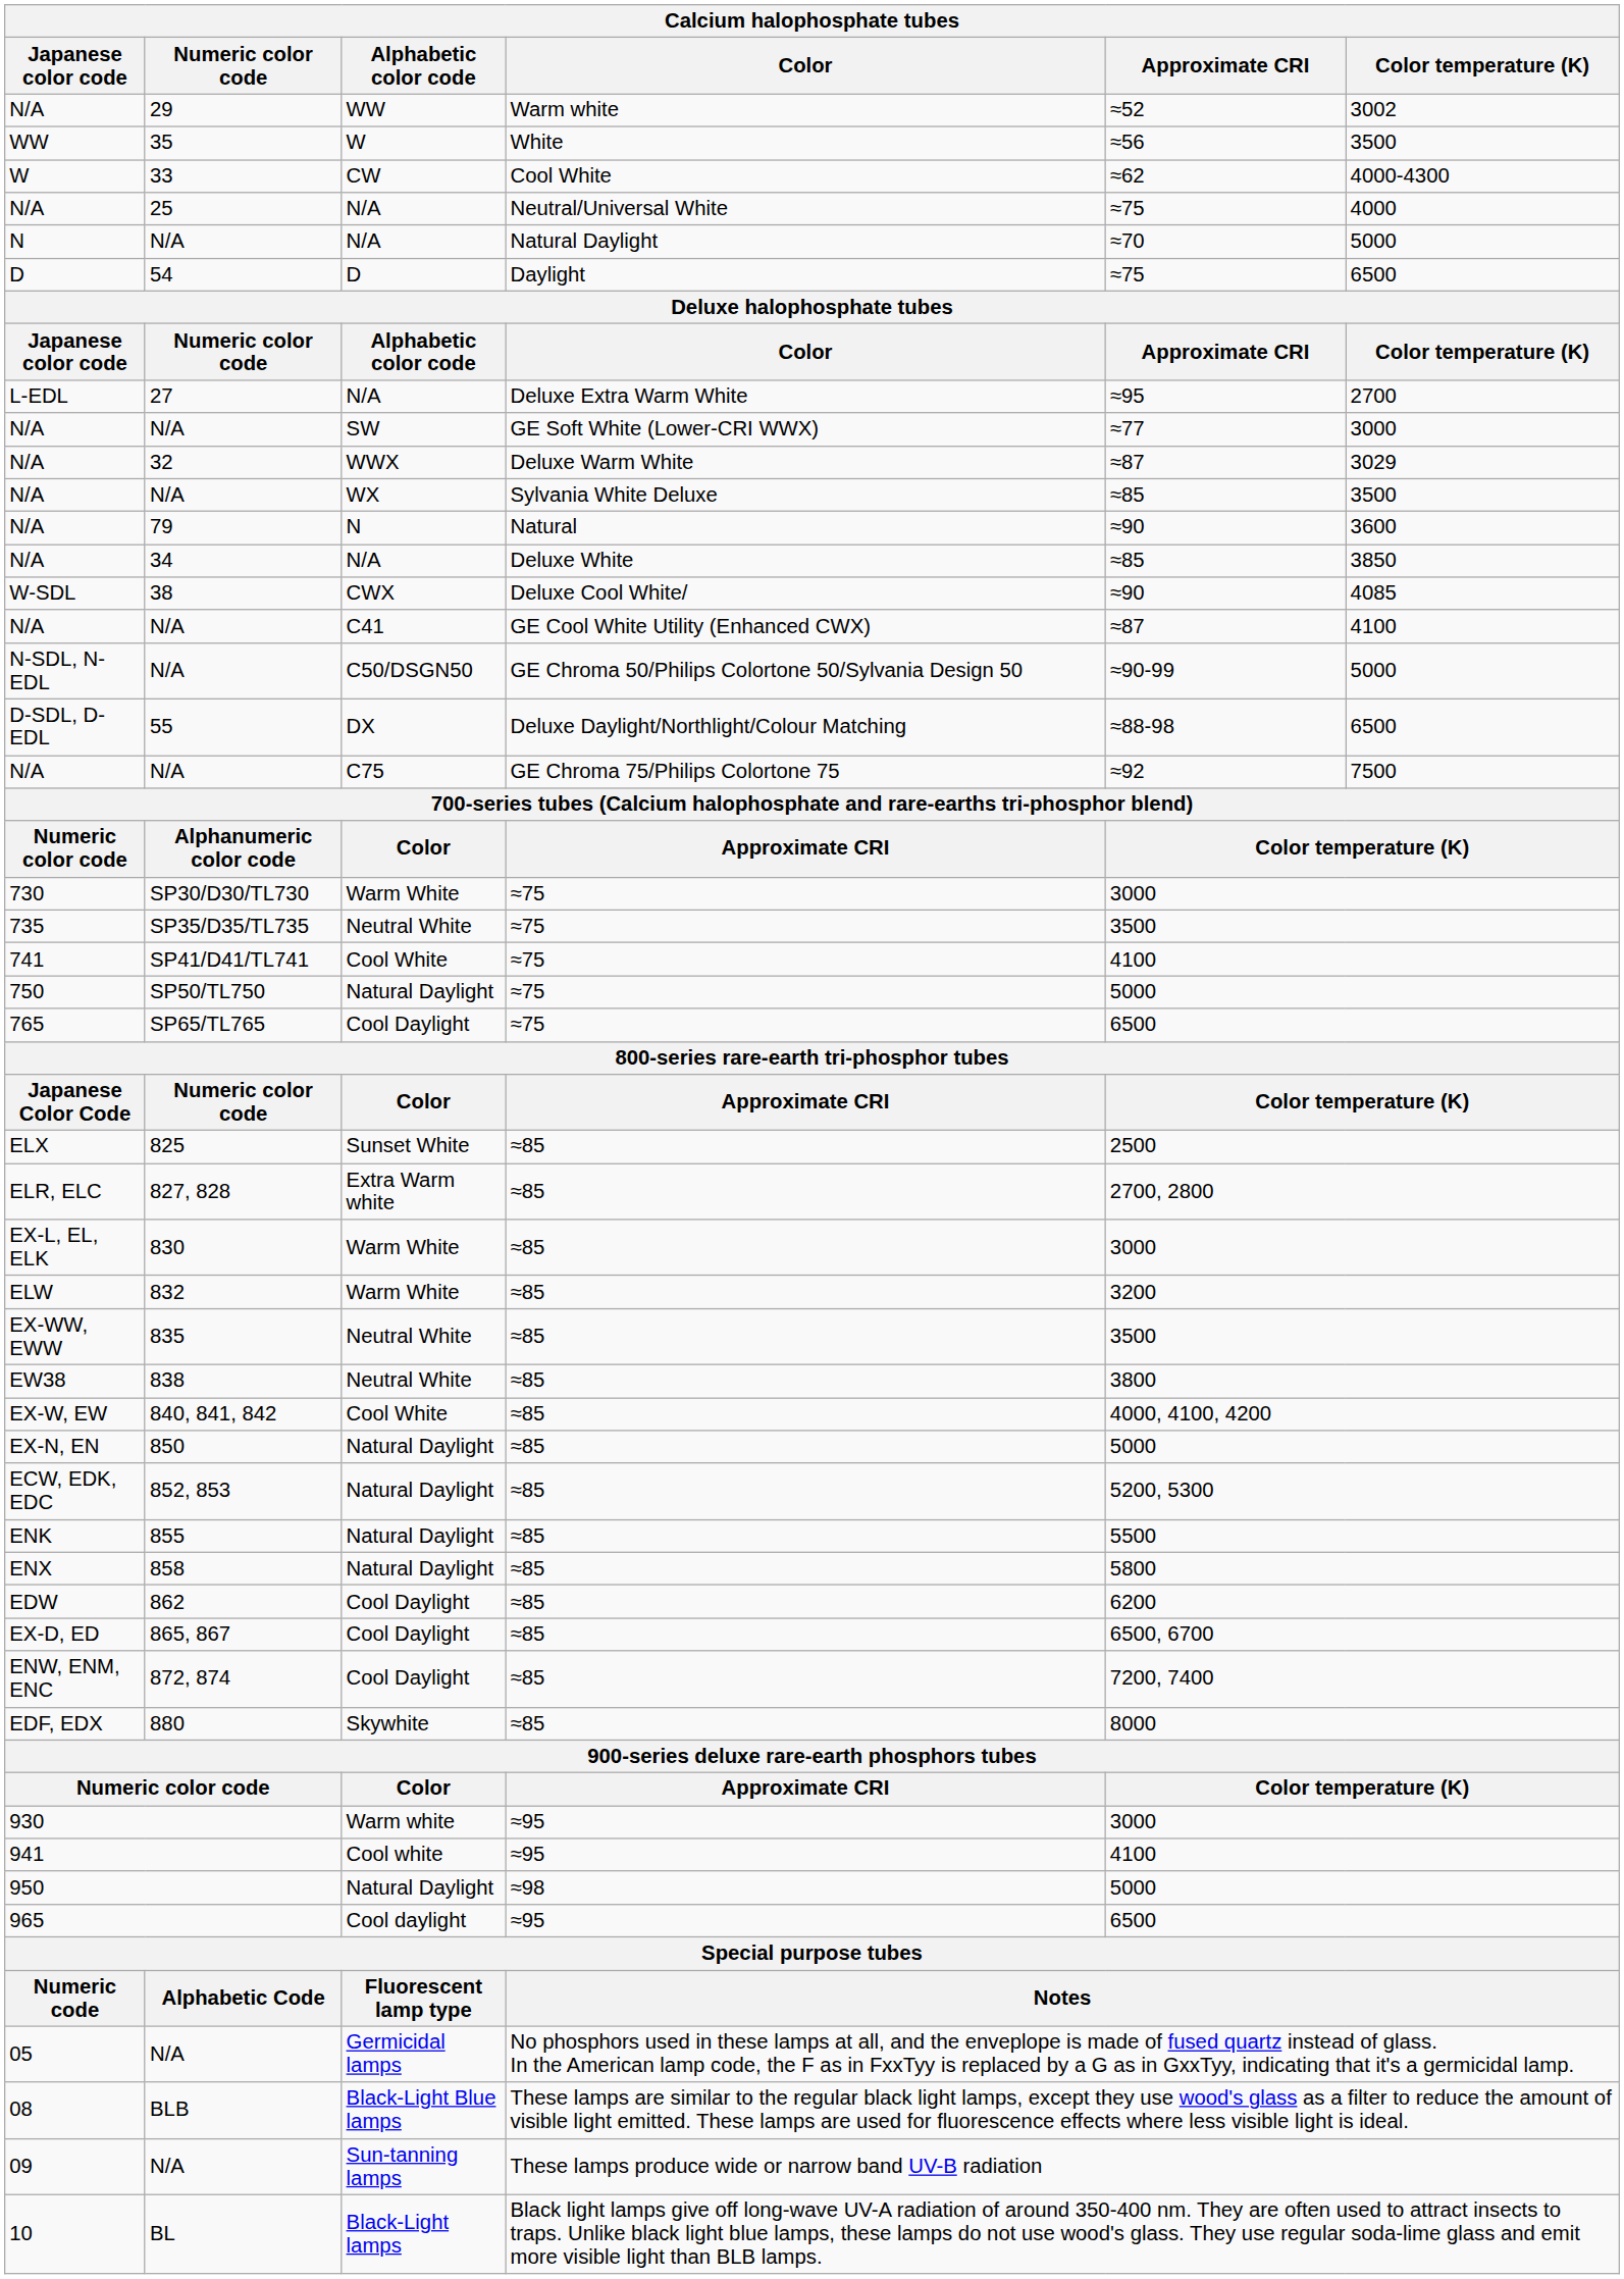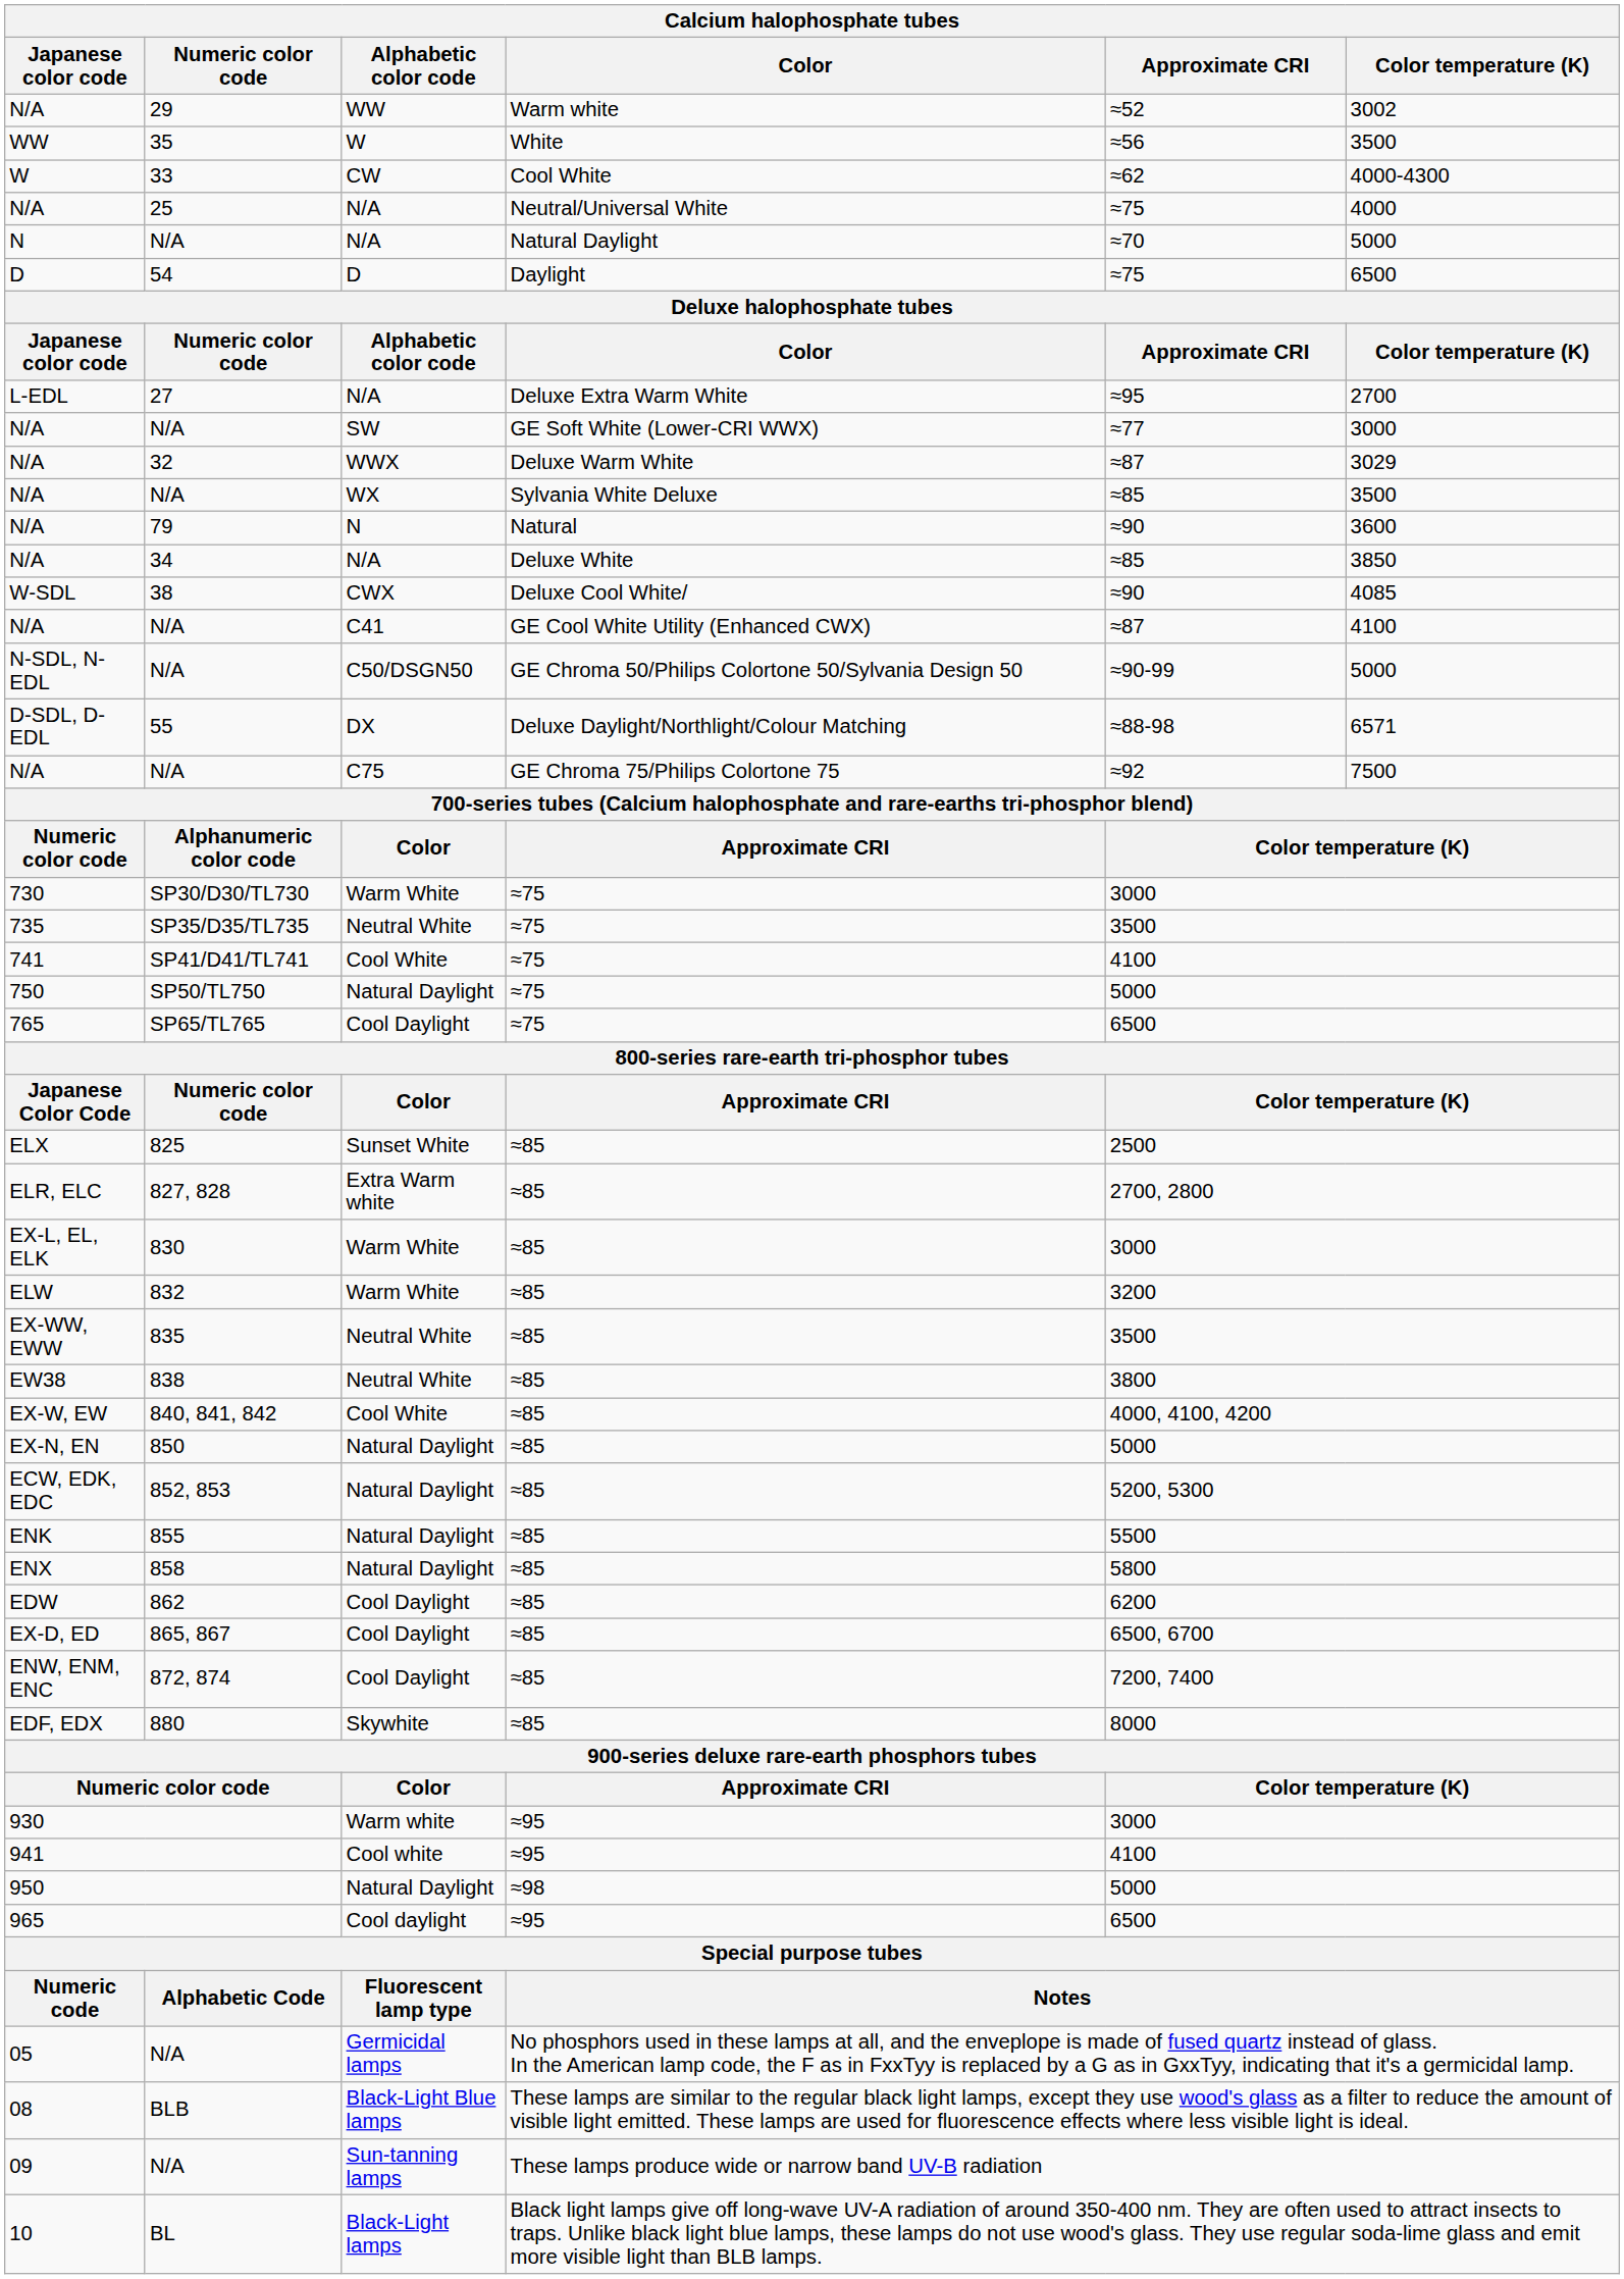55 | Color temperature (K): 6500 -> 6571
